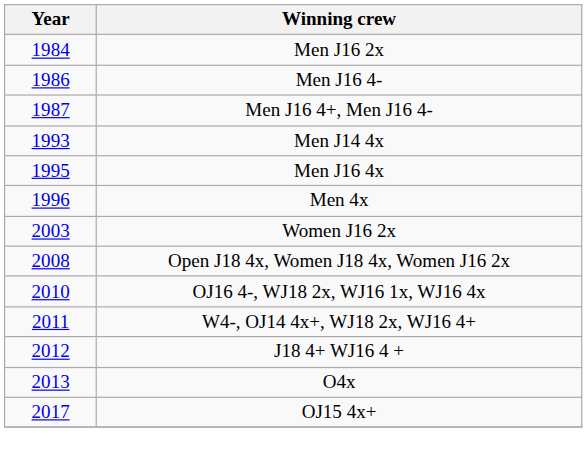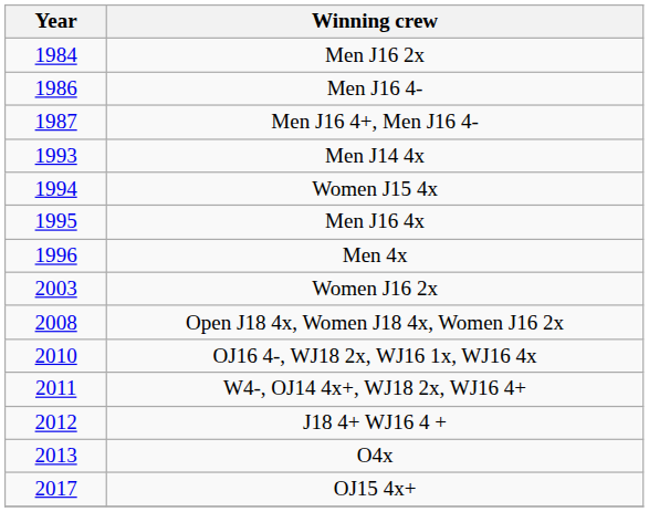+ row: 1994 | Women J15 4x
